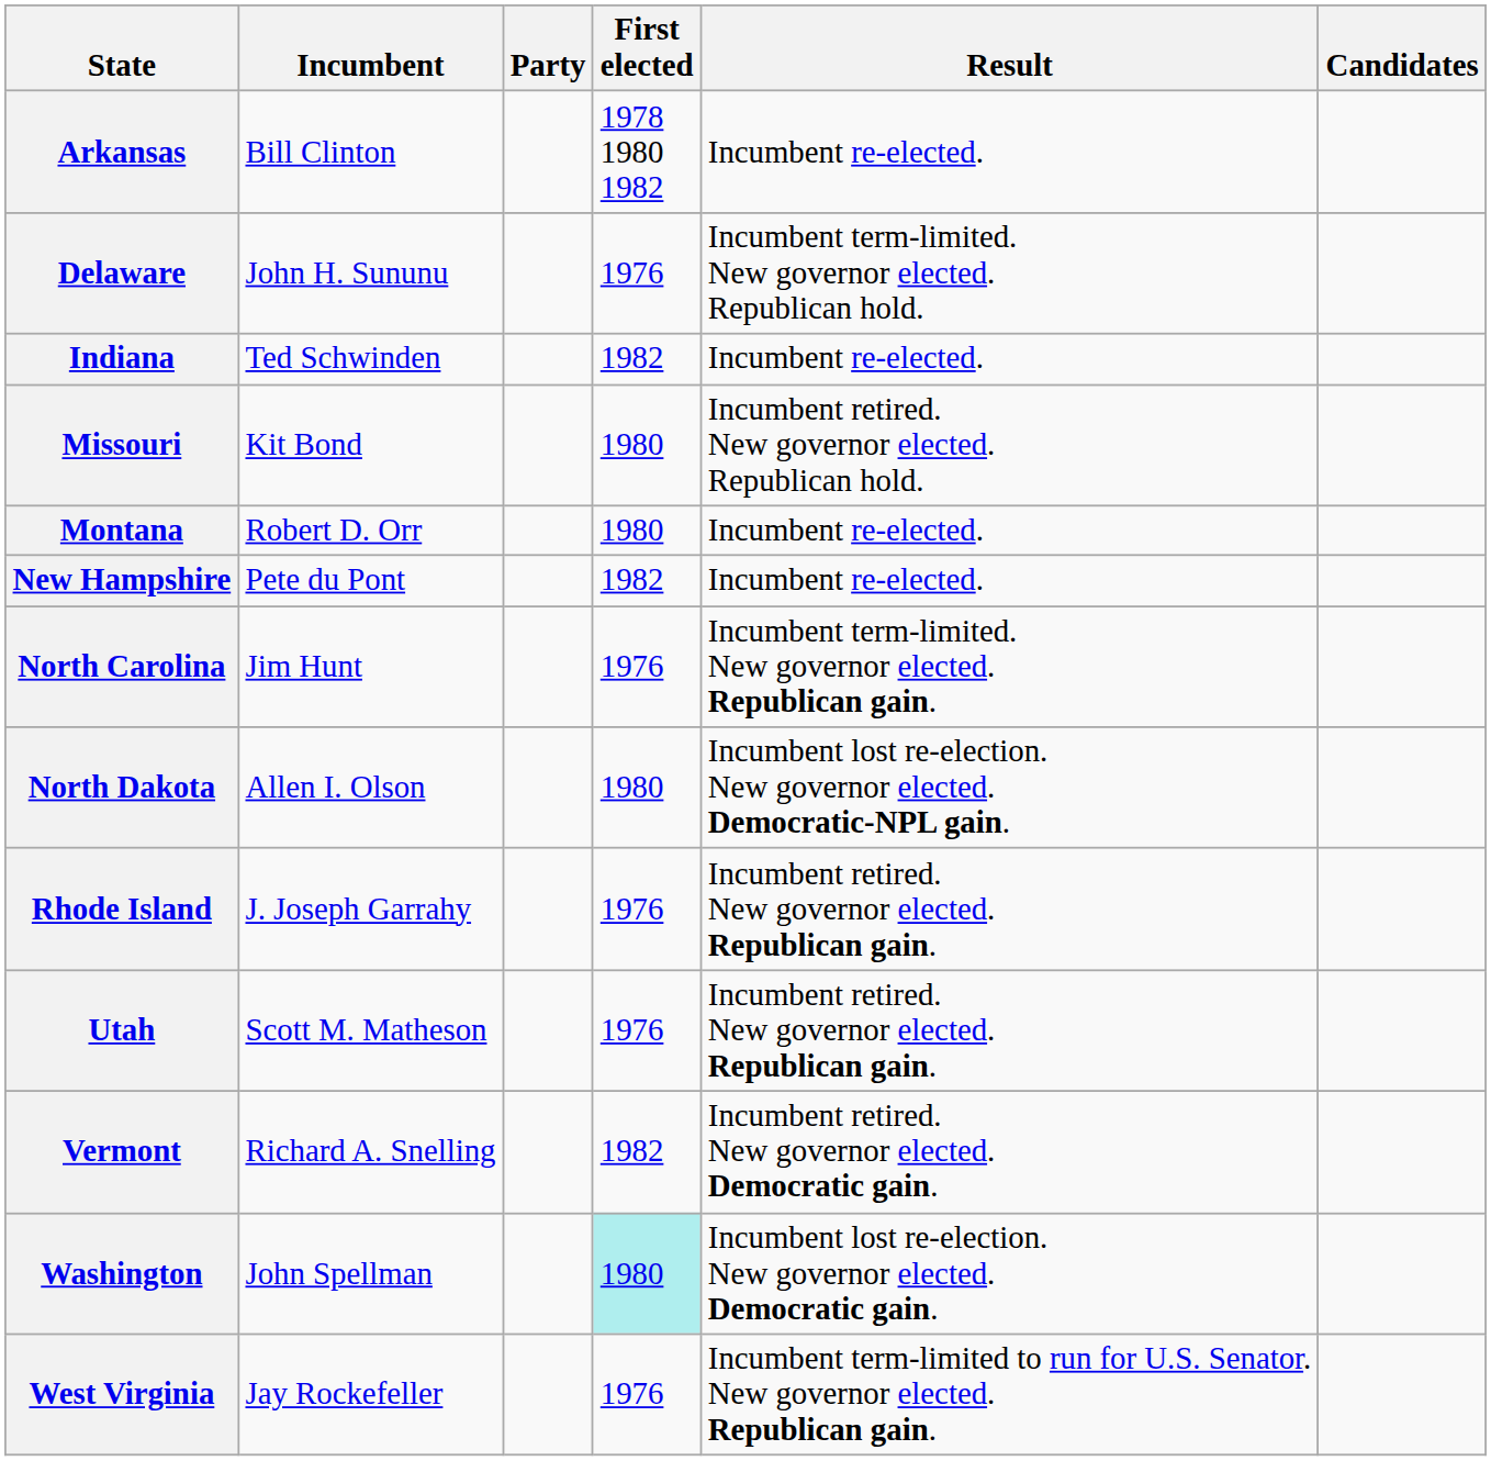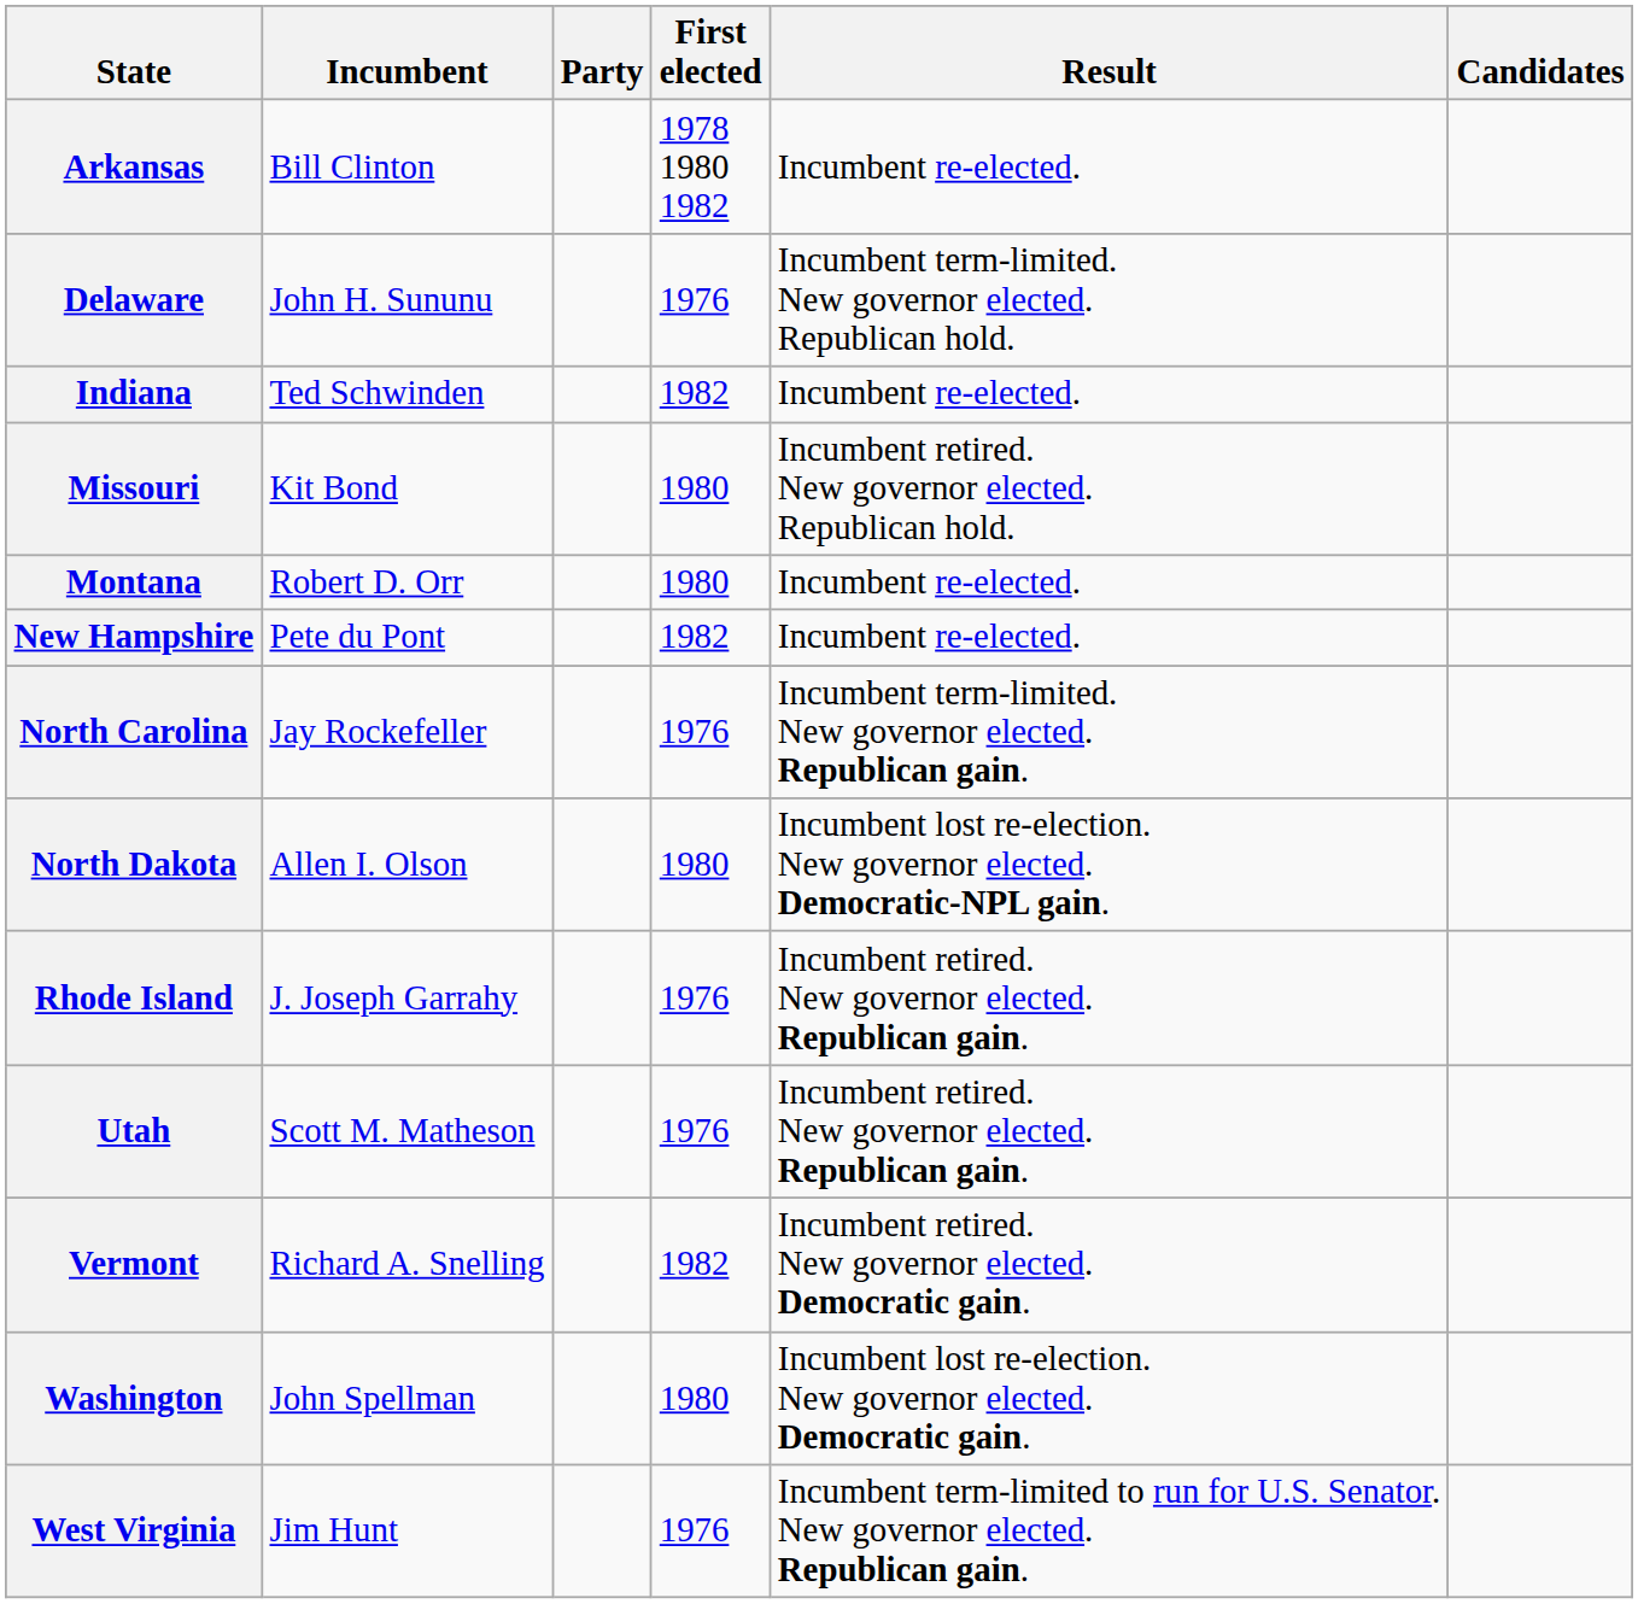North Carolina | Incumbent: Jim Hunt -> Jay Rockefeller
Washington | First elected: paleturquoise background -> no background
West Virginia | Incumbent: Jay Rockefeller -> Jim Hunt
